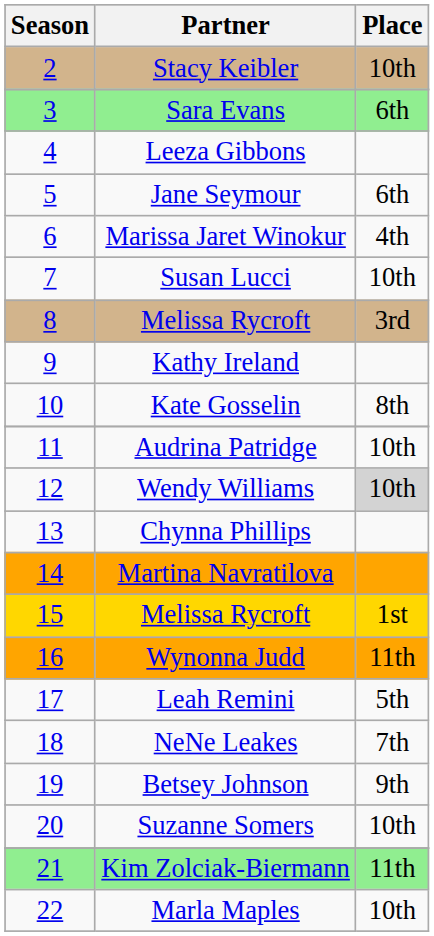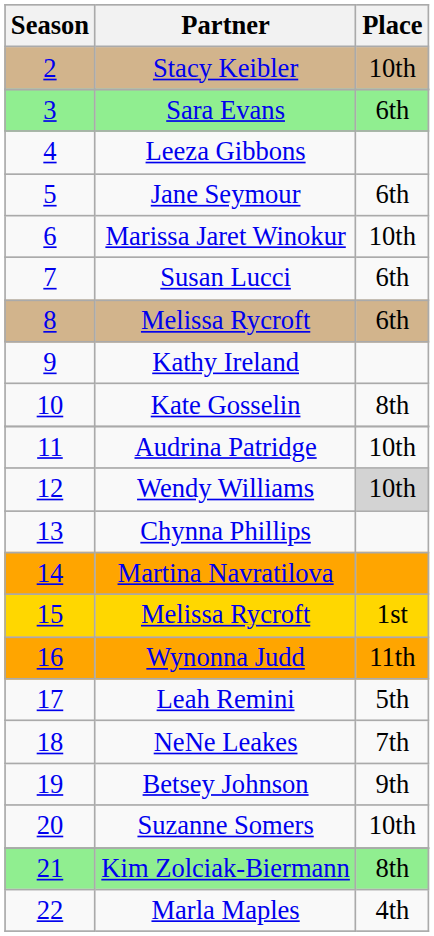Marissa Jaret Winokur | Place: 4th -> 10th
Susan Lucci | Place: 10th -> 6th
8 / Melissa Rycroft | Place: 3rd -> 6th
Kim Zolciak-Biermann | Place: 11th -> 8th
Marla Maples | Place: 10th -> 4th
